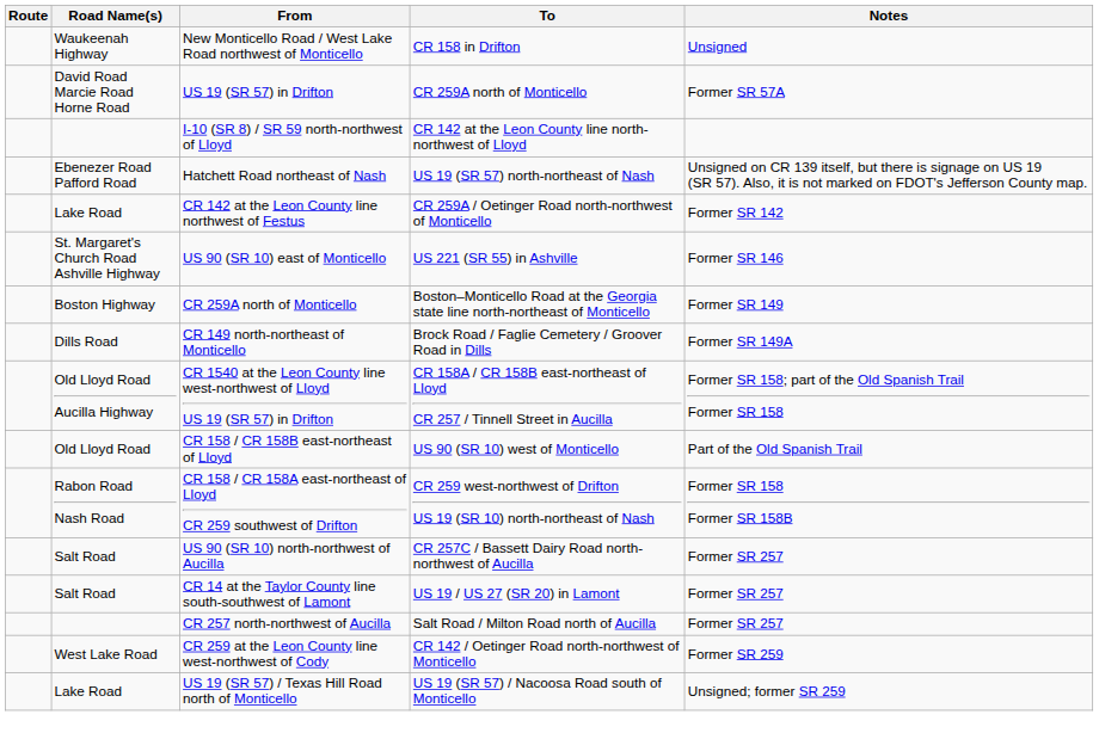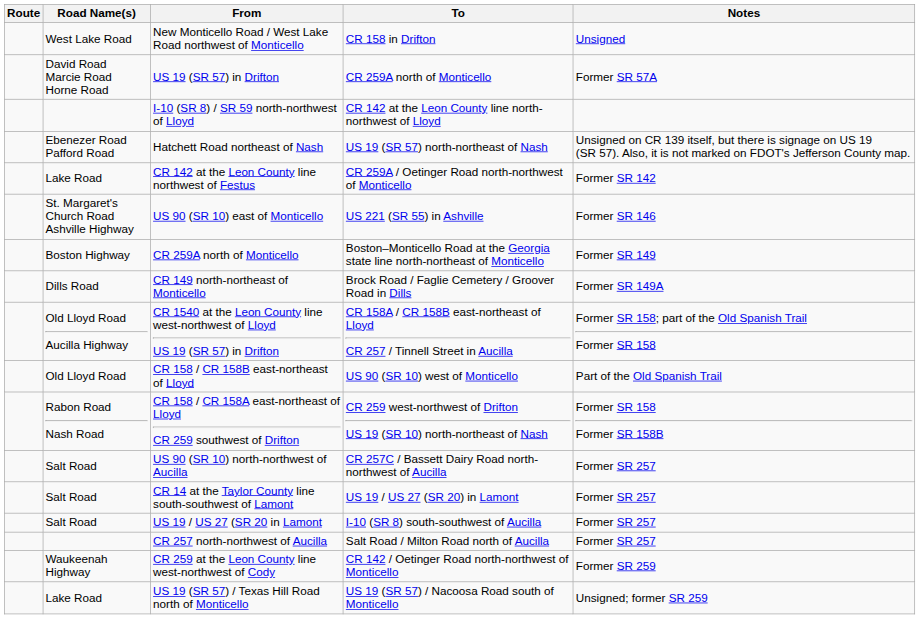New Monticello Road / West Lake Road northwest of Monticello | Road Name(s): Waukeenah Highway -> West Lake Road
+ row: Salt Road | US 19 / US 27 (SR 20 in Lamont | I-10 (SR 8) south-southwest of Aucilla | Former SR 257
CR 259 at the Leon County line west-northwest of Cody | Road Name(s): West Lake Road -> Waukeenah Highway
